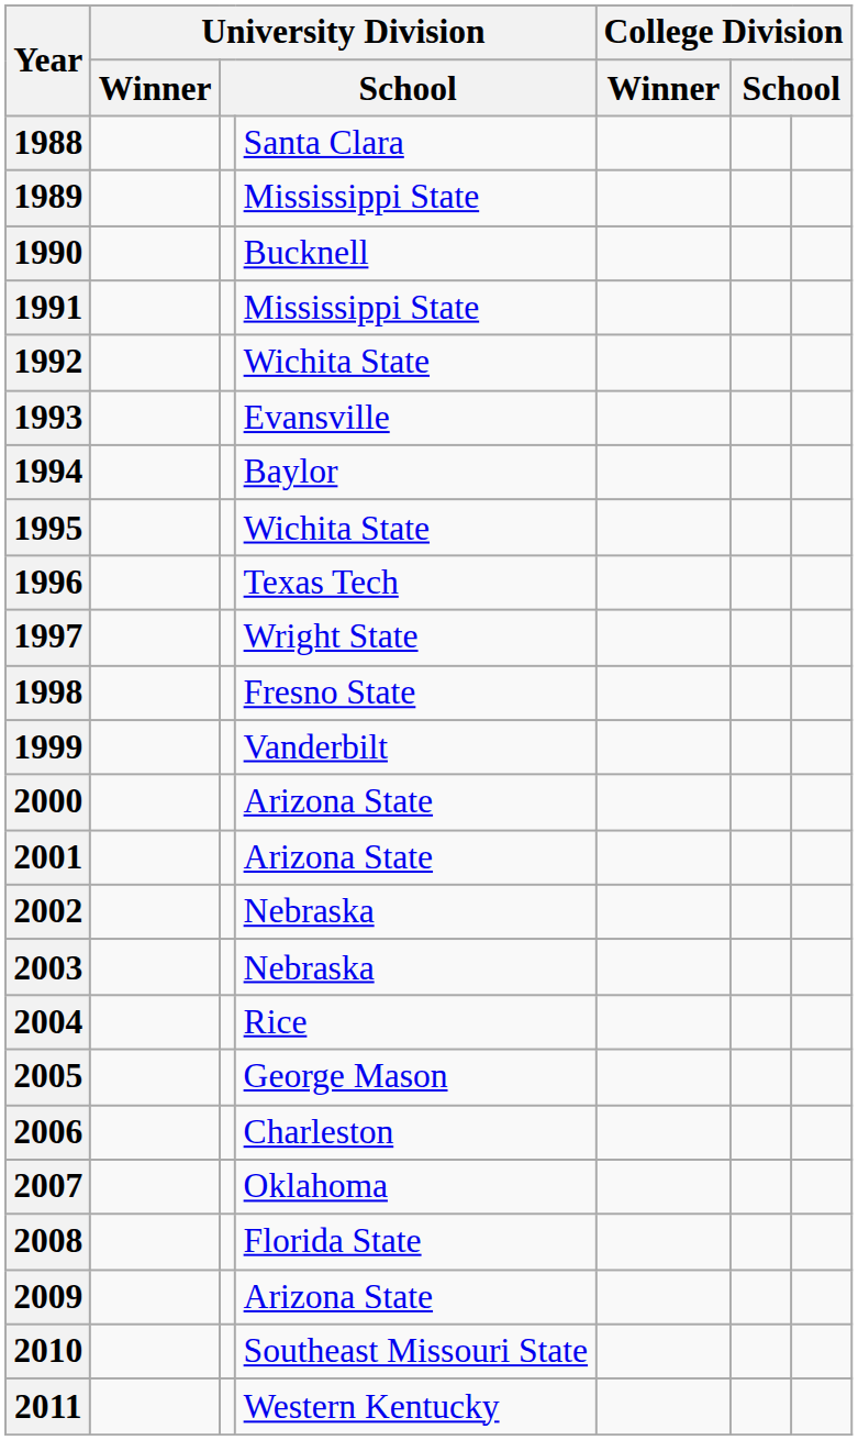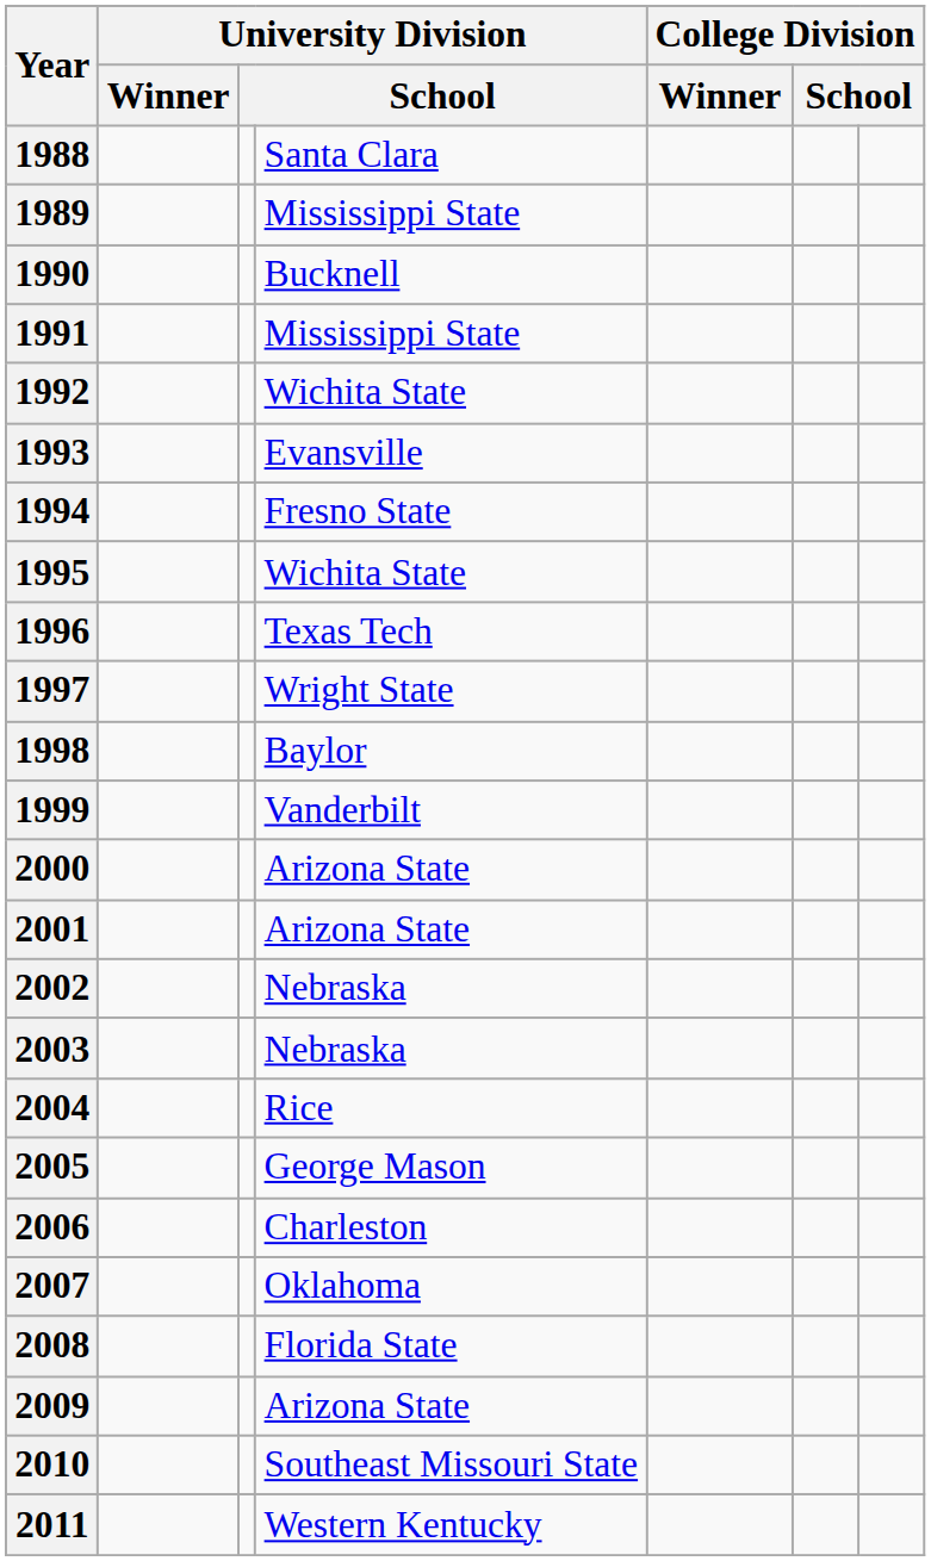1994 | column 4: Baylor -> Fresno State
1998 | column 4: Fresno State -> Baylor
